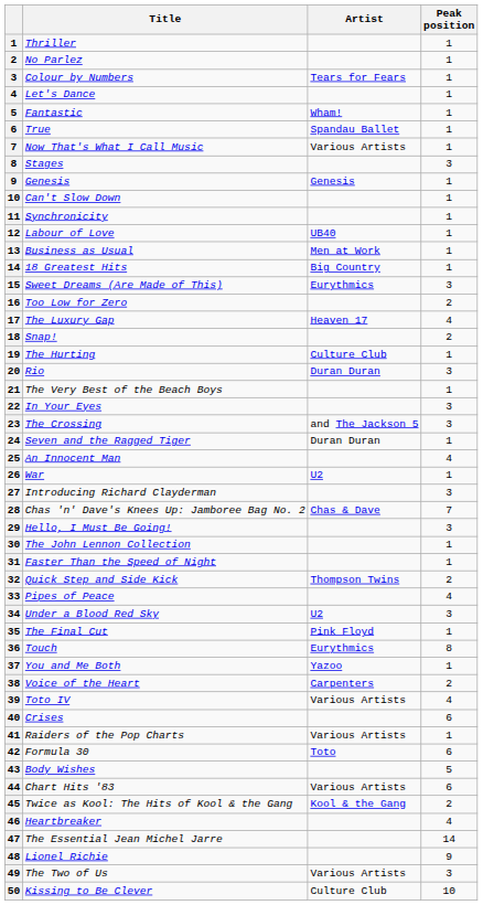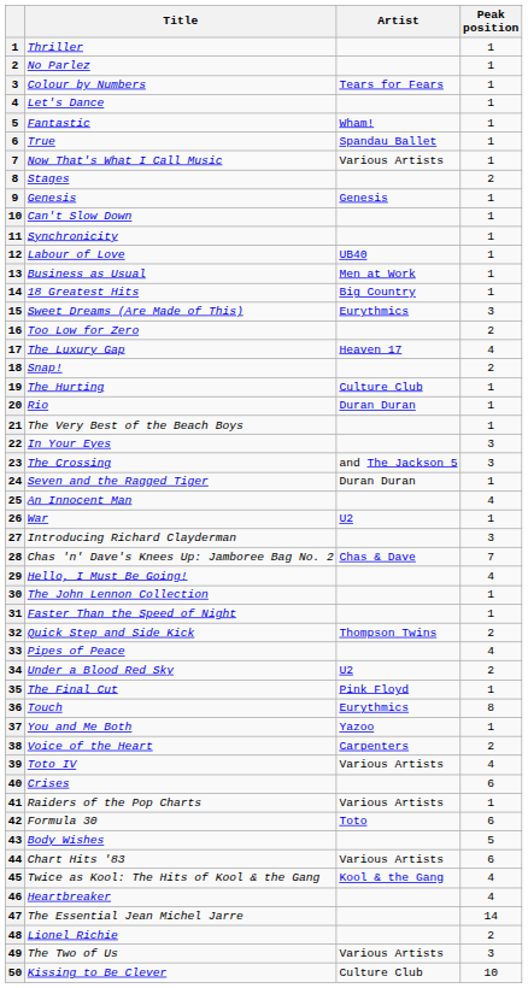Stages | Peak position: 3 -> 2
Rio | Peak position: 3 -> 1
Hello, I Must Be Going! | Peak position: 3 -> 4
Under a Blood Red Sky | Peak position: 3 -> 2
Twice as Kool: The Hits of Kool & the Gang | Peak position: 2 -> 4
Lionel Richie | Peak position: 9 -> 2
